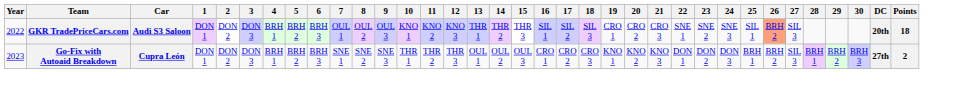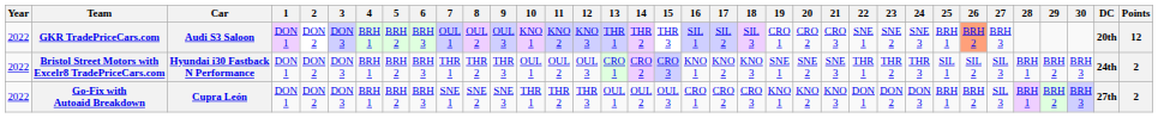GKR TradePriceCars.com | 25: SIL 1 -> BRH 1
GKR TradePriceCars.com | 27: SIL 3 -> BRH 3
GKR TradePriceCars.com | Points: 18 -> 12
+ row: 2022 | Bristol Street Motors with Excelr8 TradePriceCars.com | Hyundai i30 Fastback N Performance | DON 1 | DON 2 | DON 3 | BRH 1 | BRH 2 | BRH 3 | THR 1 | THR 2 | THR 3 | OUL 1 | OUL 2 | OUL 3 | CRO 1 | CRO 2 | CRO 3 | KNO 1 | KNO 2 | KNO 3 | SNE 1 | SNE 2 | SNE 3 | THR 1 | THR 2 | THR 3 | SIL 1 | SIL 2 | SIL 3 | BRH 1 | BRH 2 | BRH 3 | 24th | 2
Go-Fix with Autoaid Breakdown | Year: 2023 -> 2022
